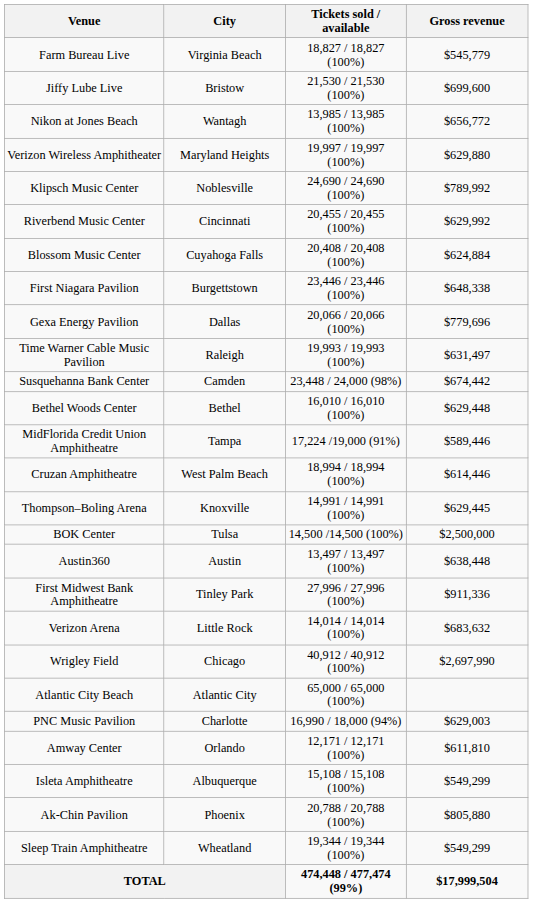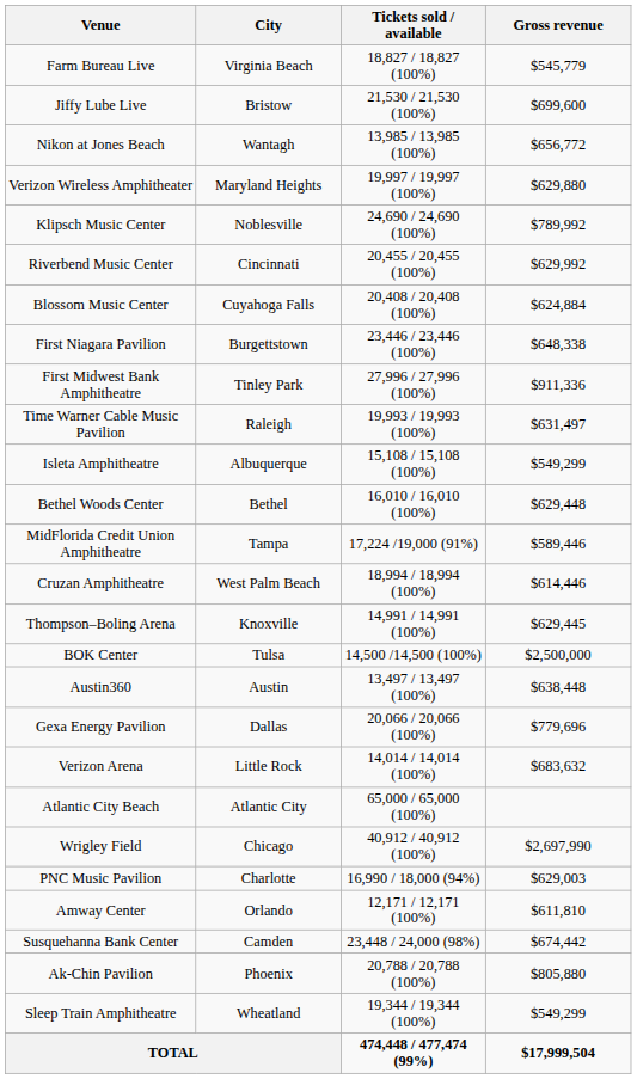rows swapped: First Midwest Bank Amphitheatre <-> Gexa Energy Pavilion
rows swapped: Susquehanna Bank Center <-> Isleta Amphitheatre
rows swapped: Wrigley Field <-> Atlantic City Beach
